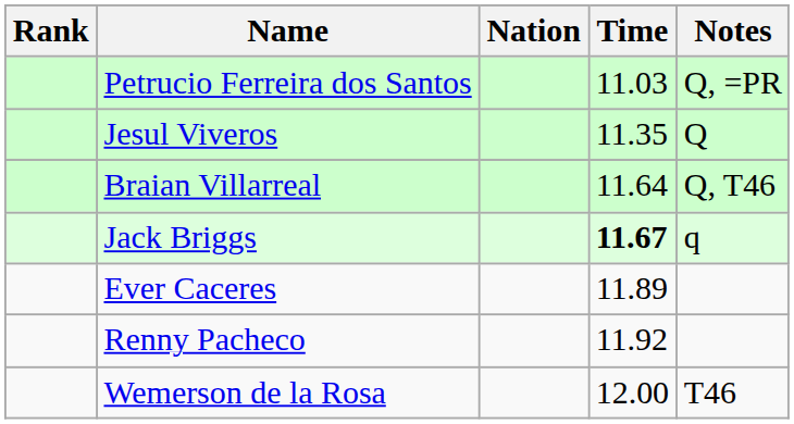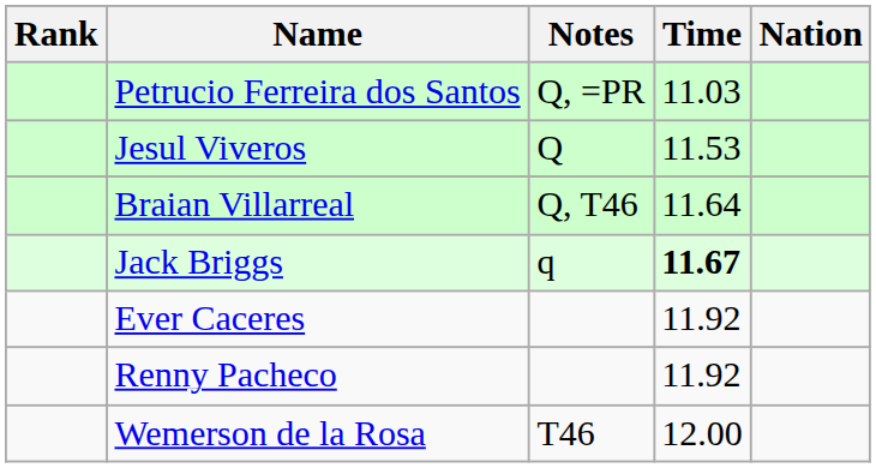columns swapped: Nation <-> Notes
Jesul Viveros | Time: 11.35 -> 11.53
Ever Caceres | Time: 11.89 -> 11.92
